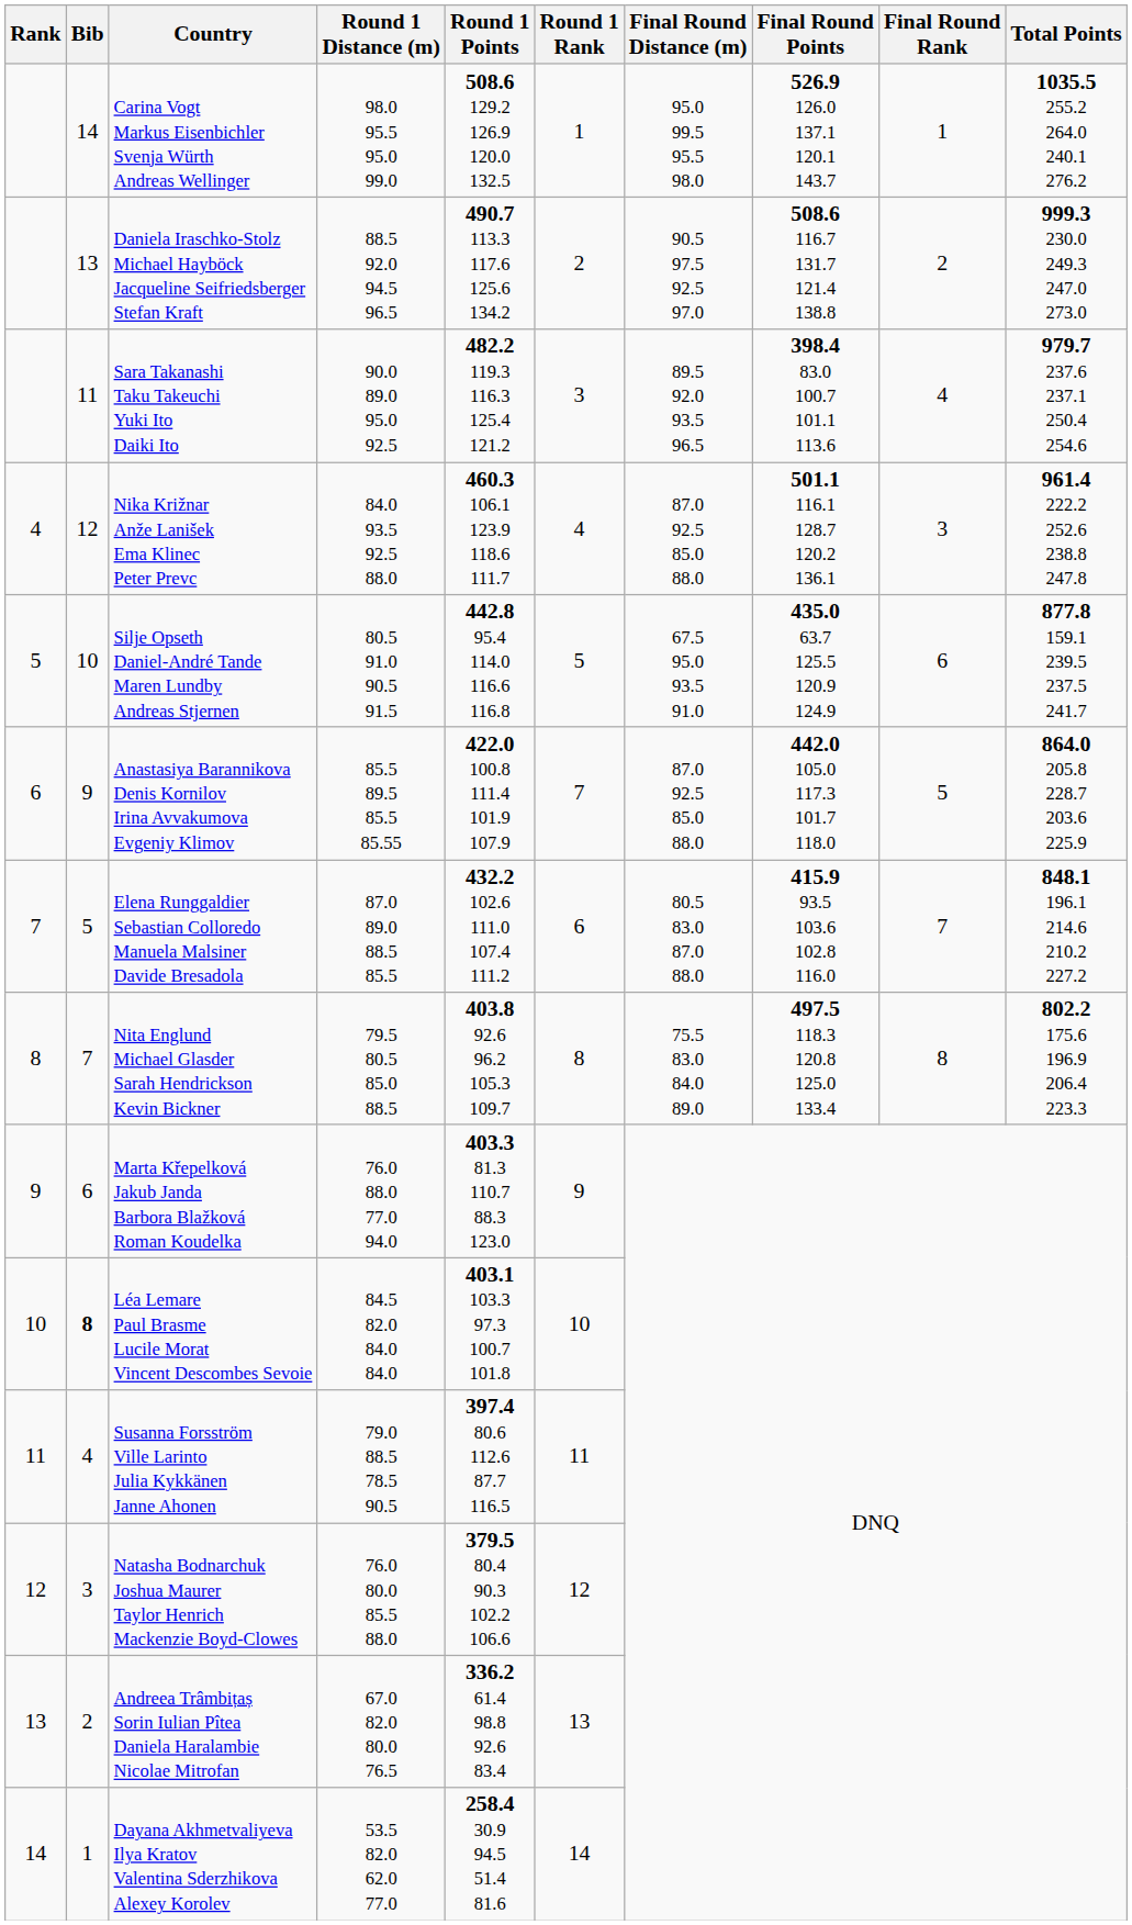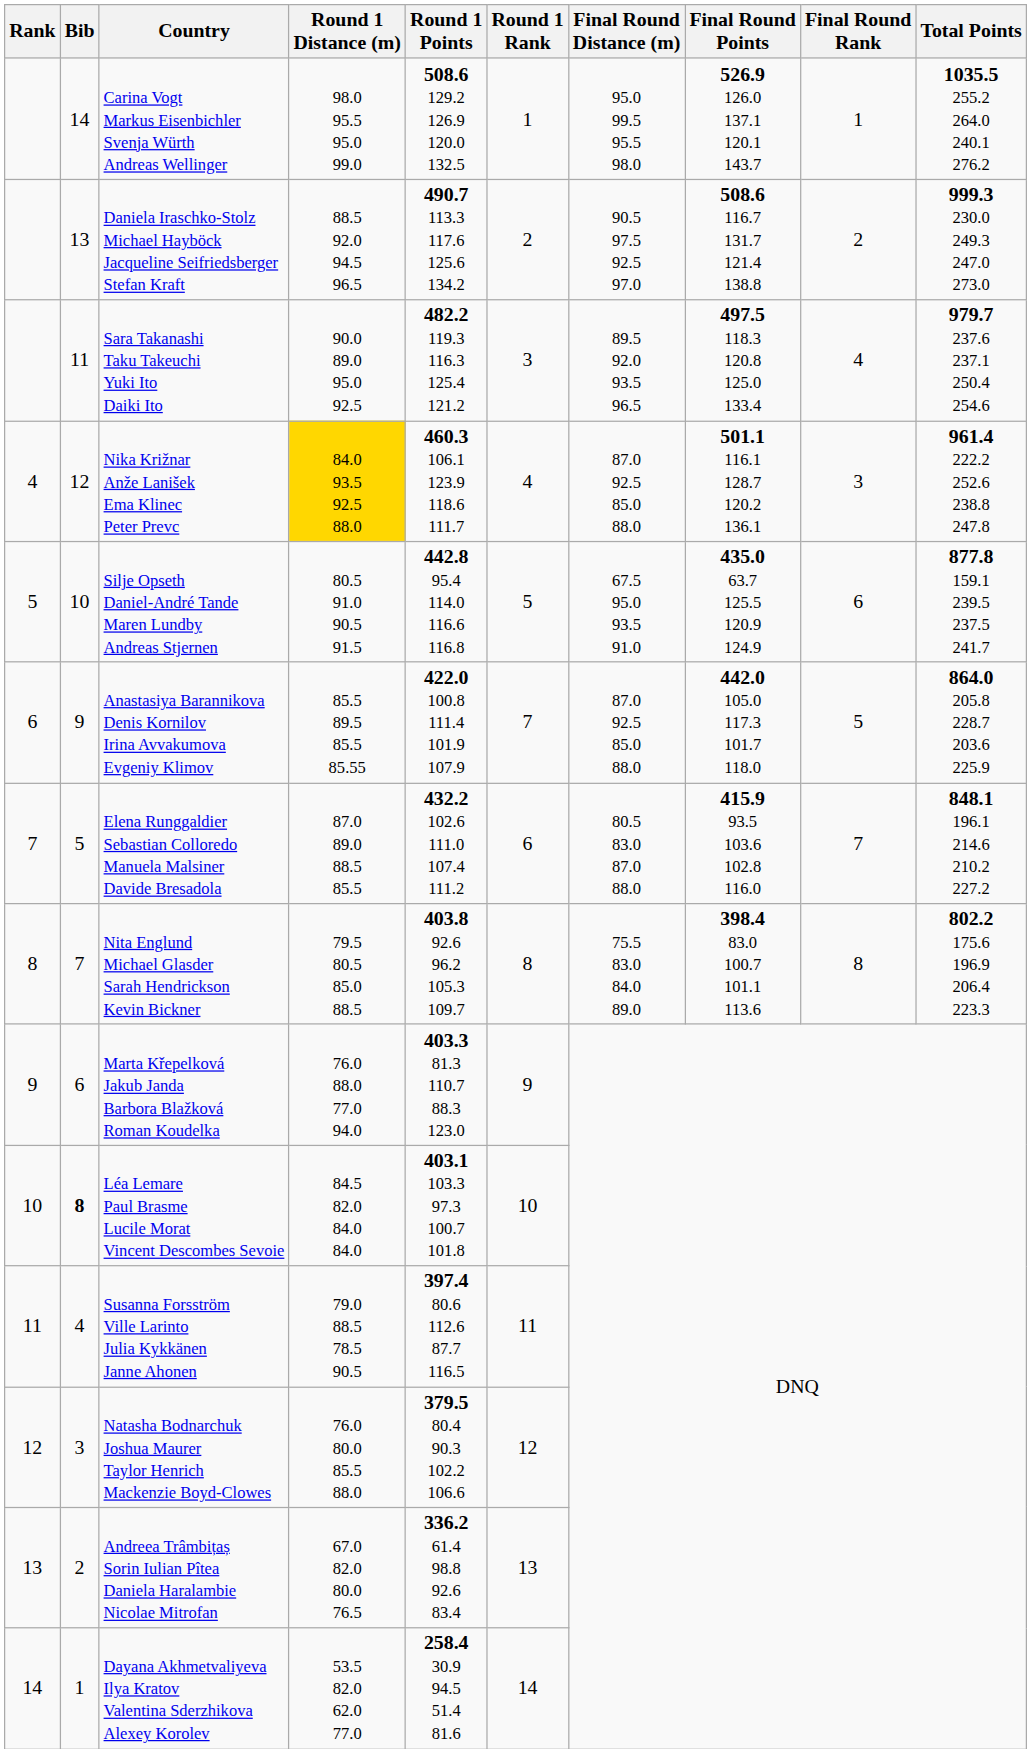Sara Takanashi Taku Takeuchi Yuki Ito Daiki Ito | Final Round Points: 398.4 83.0 100.7 101.1 113.6 -> 497.5 118.3 120.8 125.0 133.4
Nika Križnar Anže Lanišek Ema Klinec Peter Prevc | Round 1 Distance (m): no background -> gold background
Nita Englund Michael Glasder Sarah Hendrickson Kevin Bickner | Final Round Points: 497.5 118.3 120.8 125.0 133.4 -> 398.4 83.0 100.7 101.1 113.6
